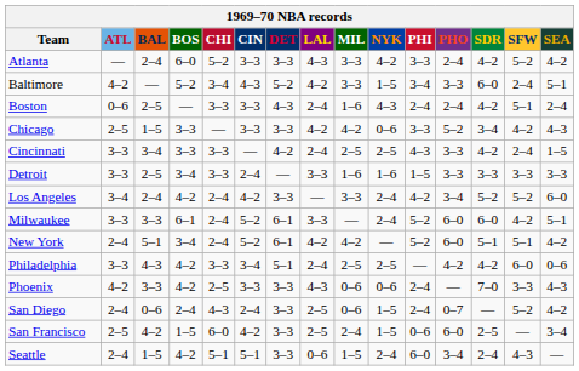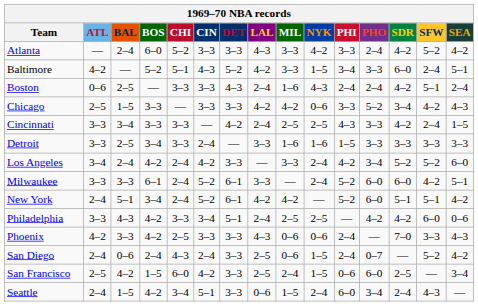Baltimore | CHI: 3–4 -> 5–1
Seattle | CHI: 5–1 -> 3–4
